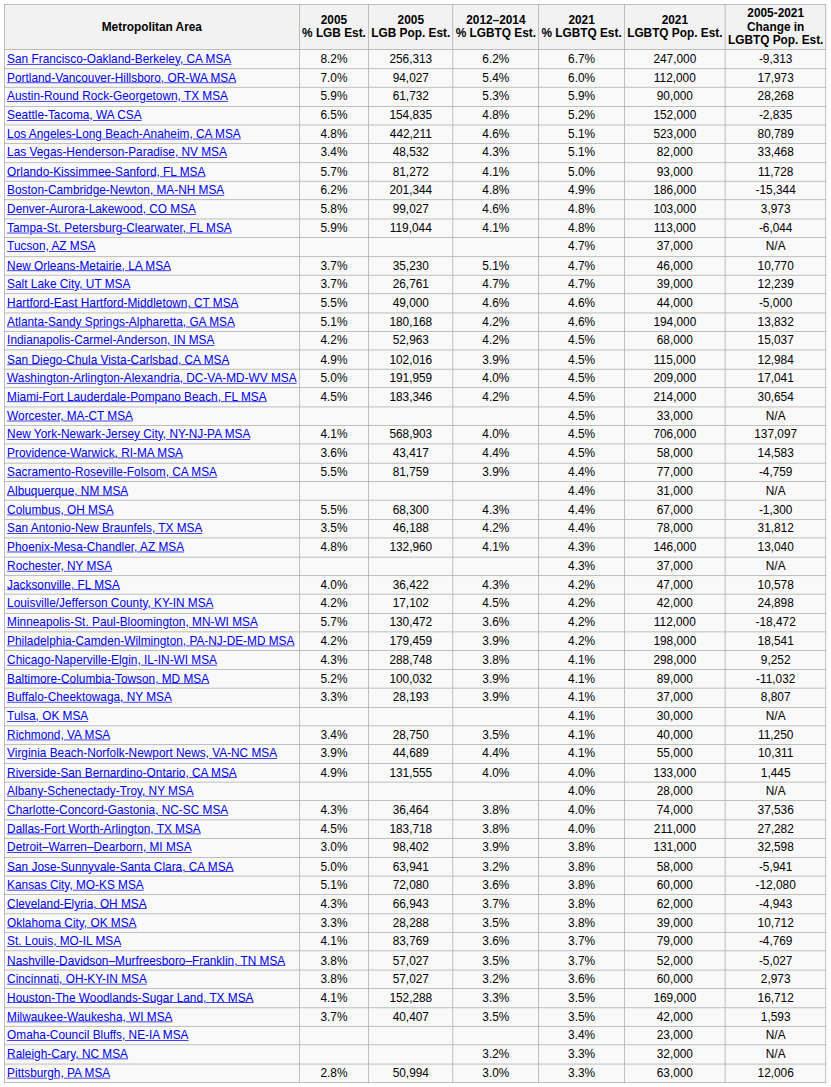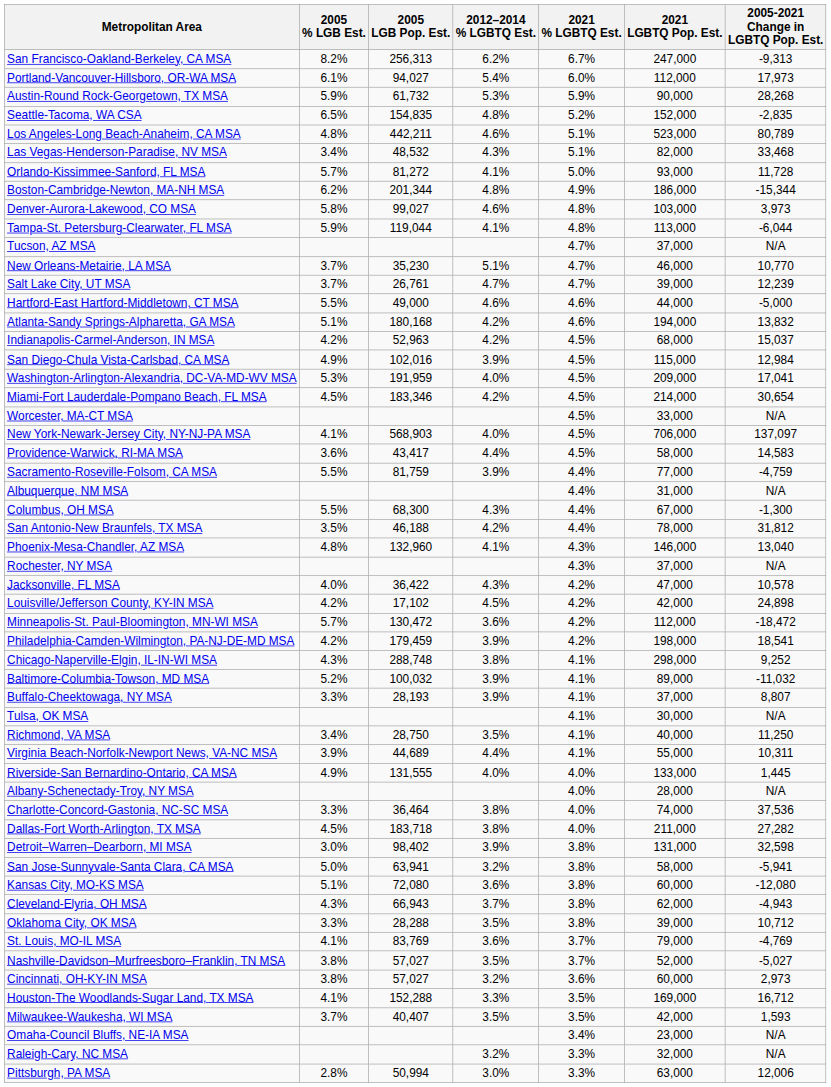Portland-Vancouver-Hillsboro, OR-WA MSA | 2005 % LGB Est.: 7.0% -> 6.1%
Washington-Arlington-Alexandria, DC-VA-MD-WV MSA | 2005 % LGB Est.: 5.0% -> 5.3%
Charlotte-Concord-Gastonia, NC-SC MSA | 2005 % LGB Est.: 4.3% -> 3.3%
